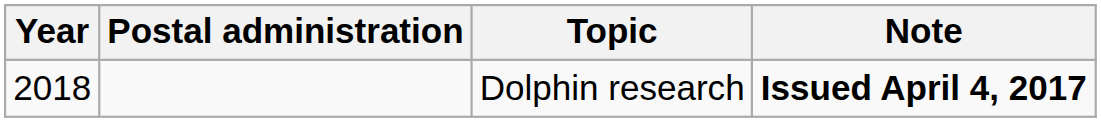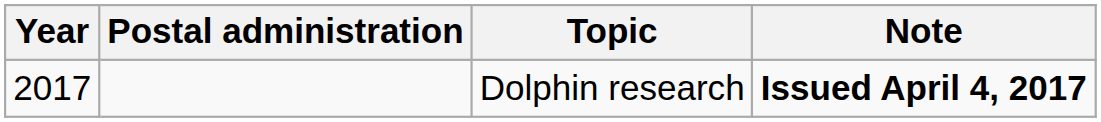Dolphin research | Year: 2018 -> 2017
